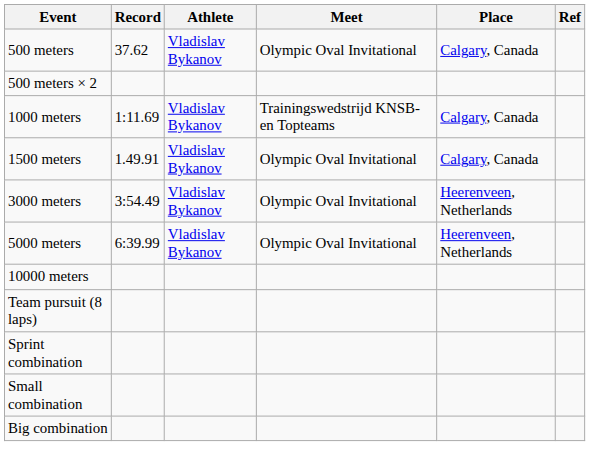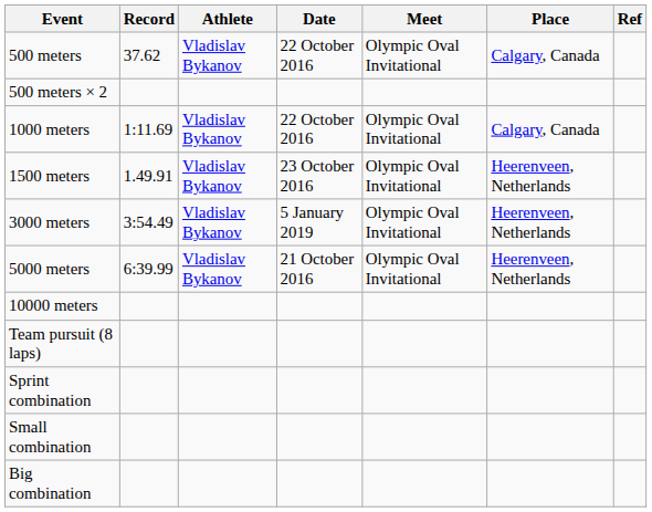+ column: Date | 22 October 2016 | 22 October 2016 | 23 October 2016 | 5 January 2019 | 21 October 2016
1000 meters | Meet: Trainingswedstrijd KNSB- en Topteams -> Olympic Oval Invitational
1500 meters | Place: Calgary, Canada -> Heerenveen, Netherlands
